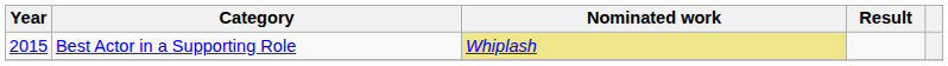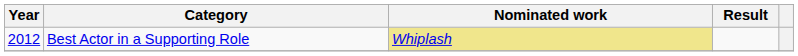Best Actor in a Supporting Role | Year: 2015 -> 2012
